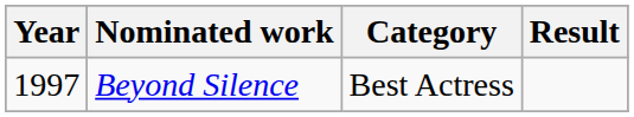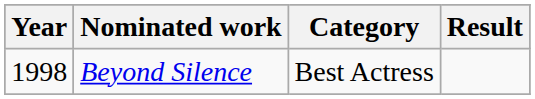Beyond Silence | Year: 1997 -> 1998
